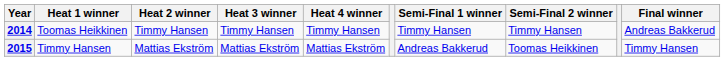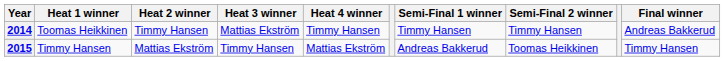2014 | Heat 3 winner: Timmy Hansen -> Mattias Ekström
2015 | Heat 3 winner: Mattias Ekström -> Timmy Hansen
